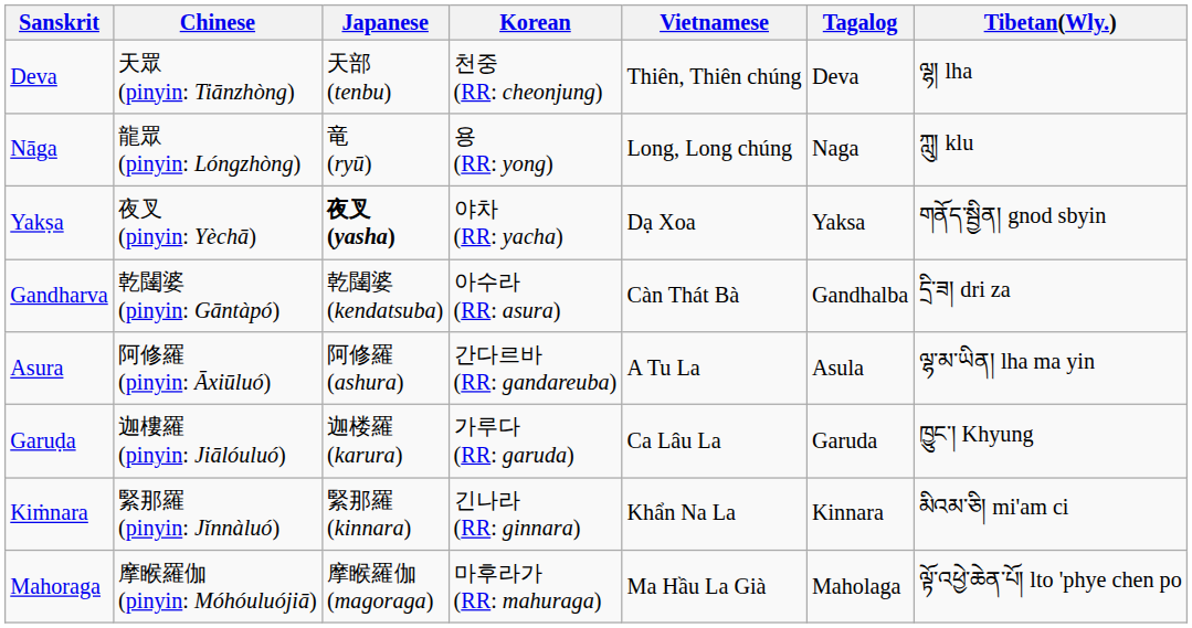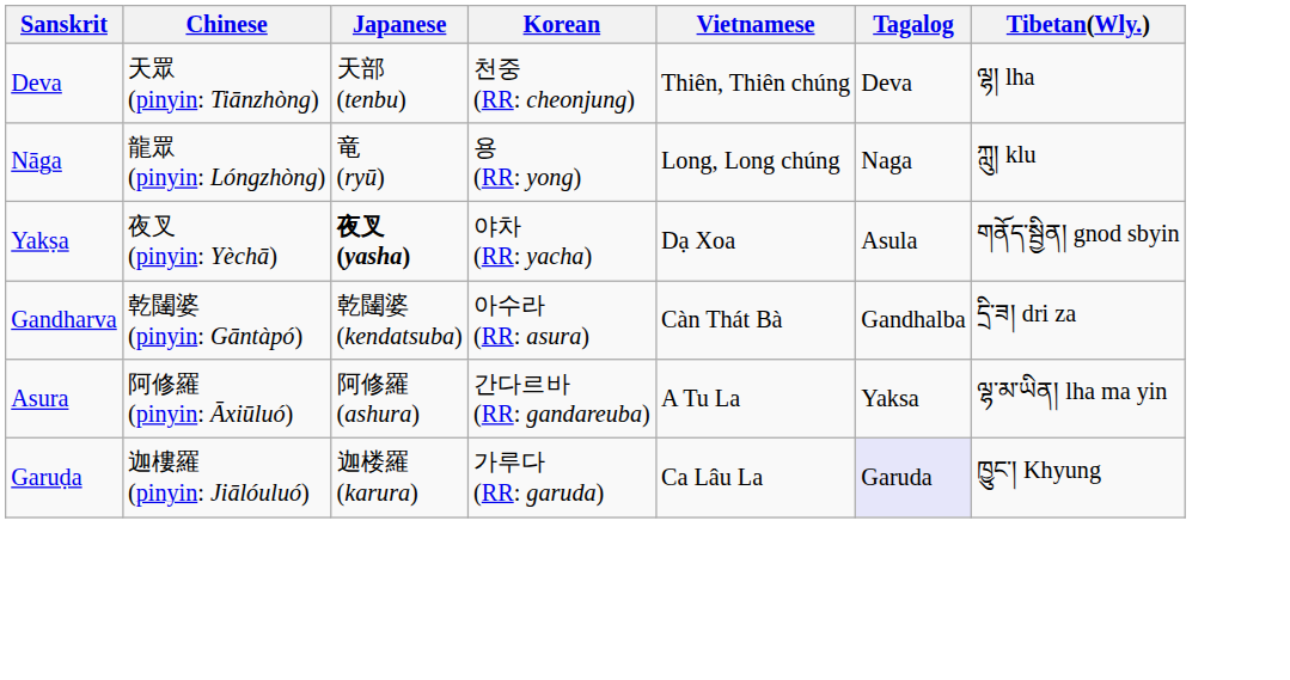Yakṣa | Tagalog: Yaksa -> Asula
Asura | Tagalog: Asula -> Yaksa
Garuḍa | Tagalog: no background -> lavender background
- row: Kiṁnara | 緊那羅 (pinyin: Jǐnnàluó) | 緊那羅 (kinnara) | 긴나라 (RR: ginnara) | Khẩn Na La | Kinnara | མིའམ་ཅི། mi'am ci
- row: Mahoraga | 摩睺羅伽 (pinyin: Móhóuluójiā) | 摩睺羅伽 (magoraga) | 마후라가 (RR: mahuraga) | Ma Hầu La Già | Maholaga | ལྟོ་འཕྱེ་ཆེན་པོ། lto 'phye chen po
